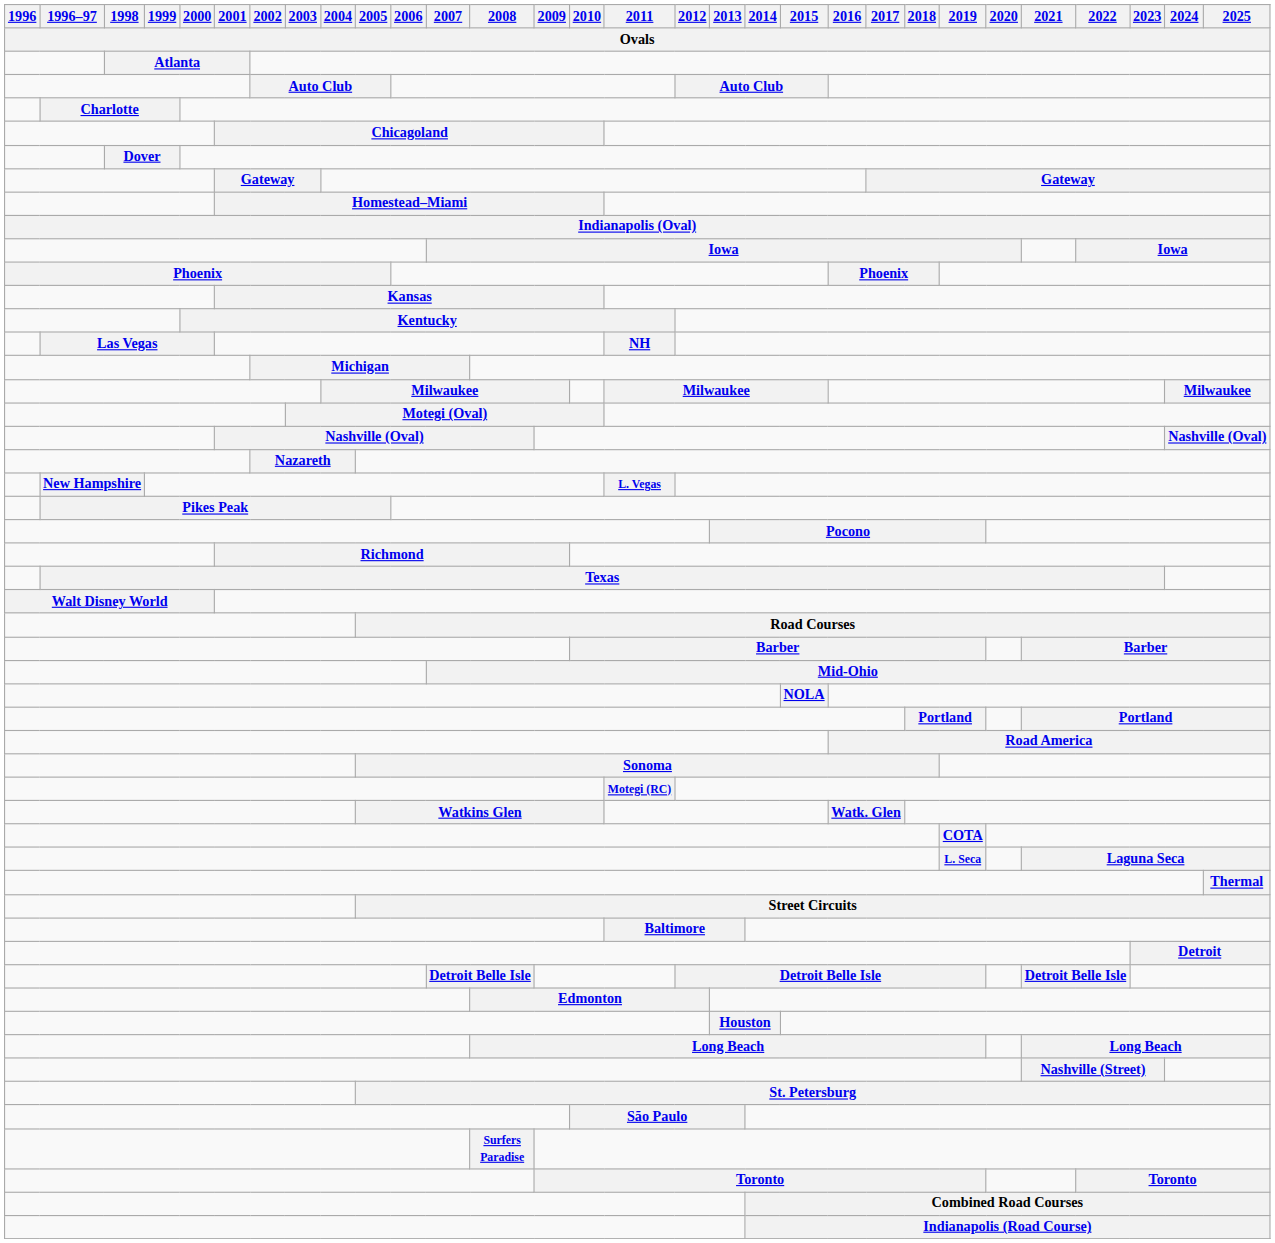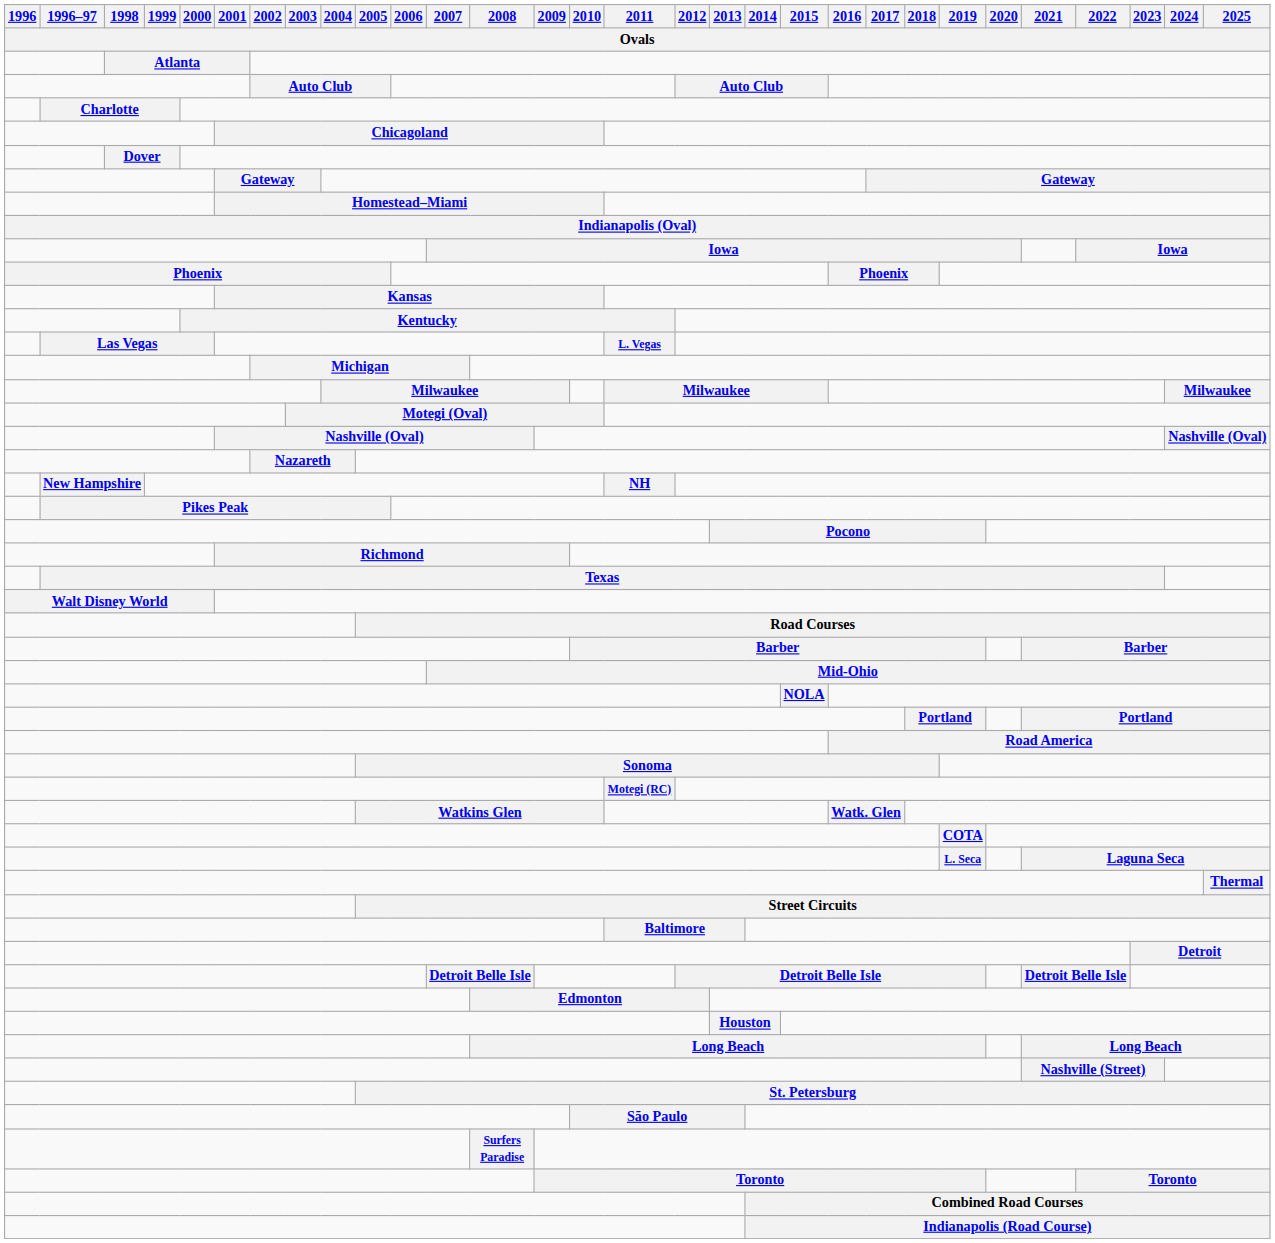Las Vegas | 2011: NH -> L. Vegas
New Hampshire | 2011: L. Vegas -> NH
